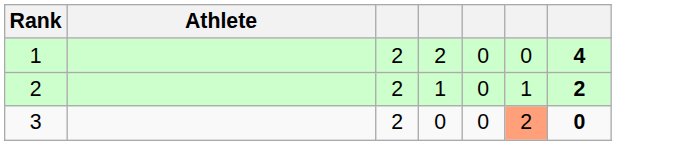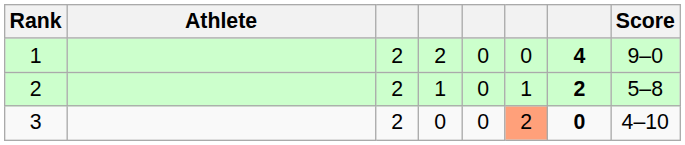+ column: Score | 9–0 | 5–8 | 4–10
